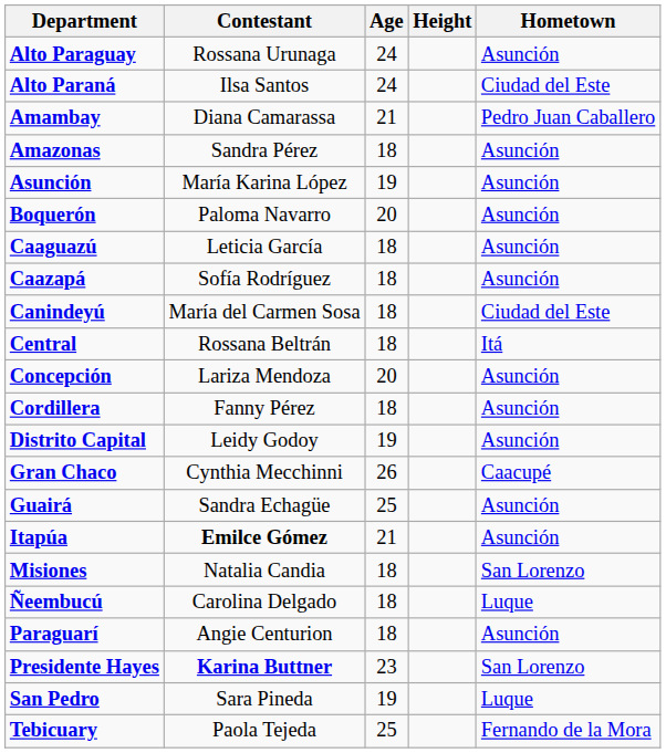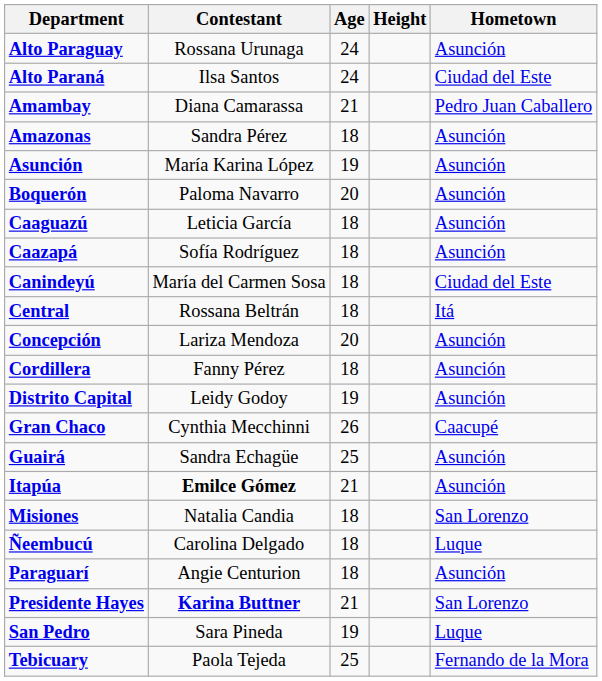Presidente Hayes | Age: 23 -> 21
